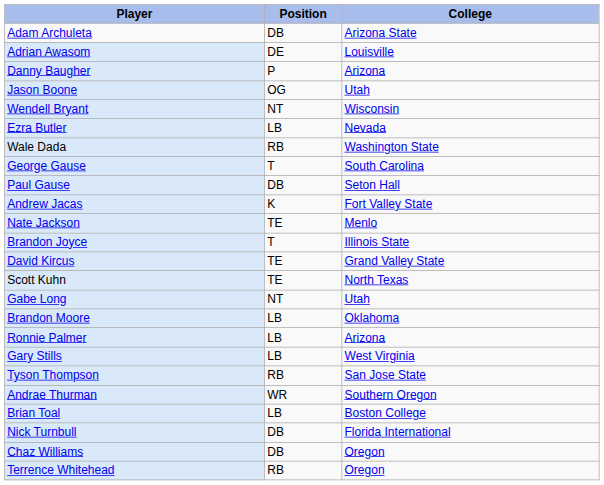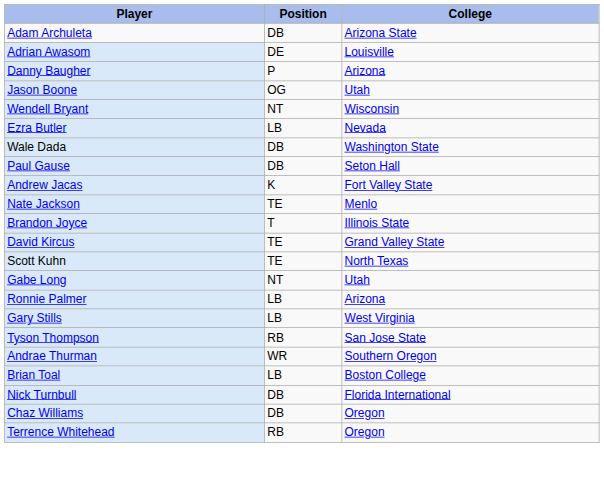Wale Dada | Position: RB -> DB
- row: George Gause | T | South Carolina
- row: Brandon Moore | LB | Oklahoma
